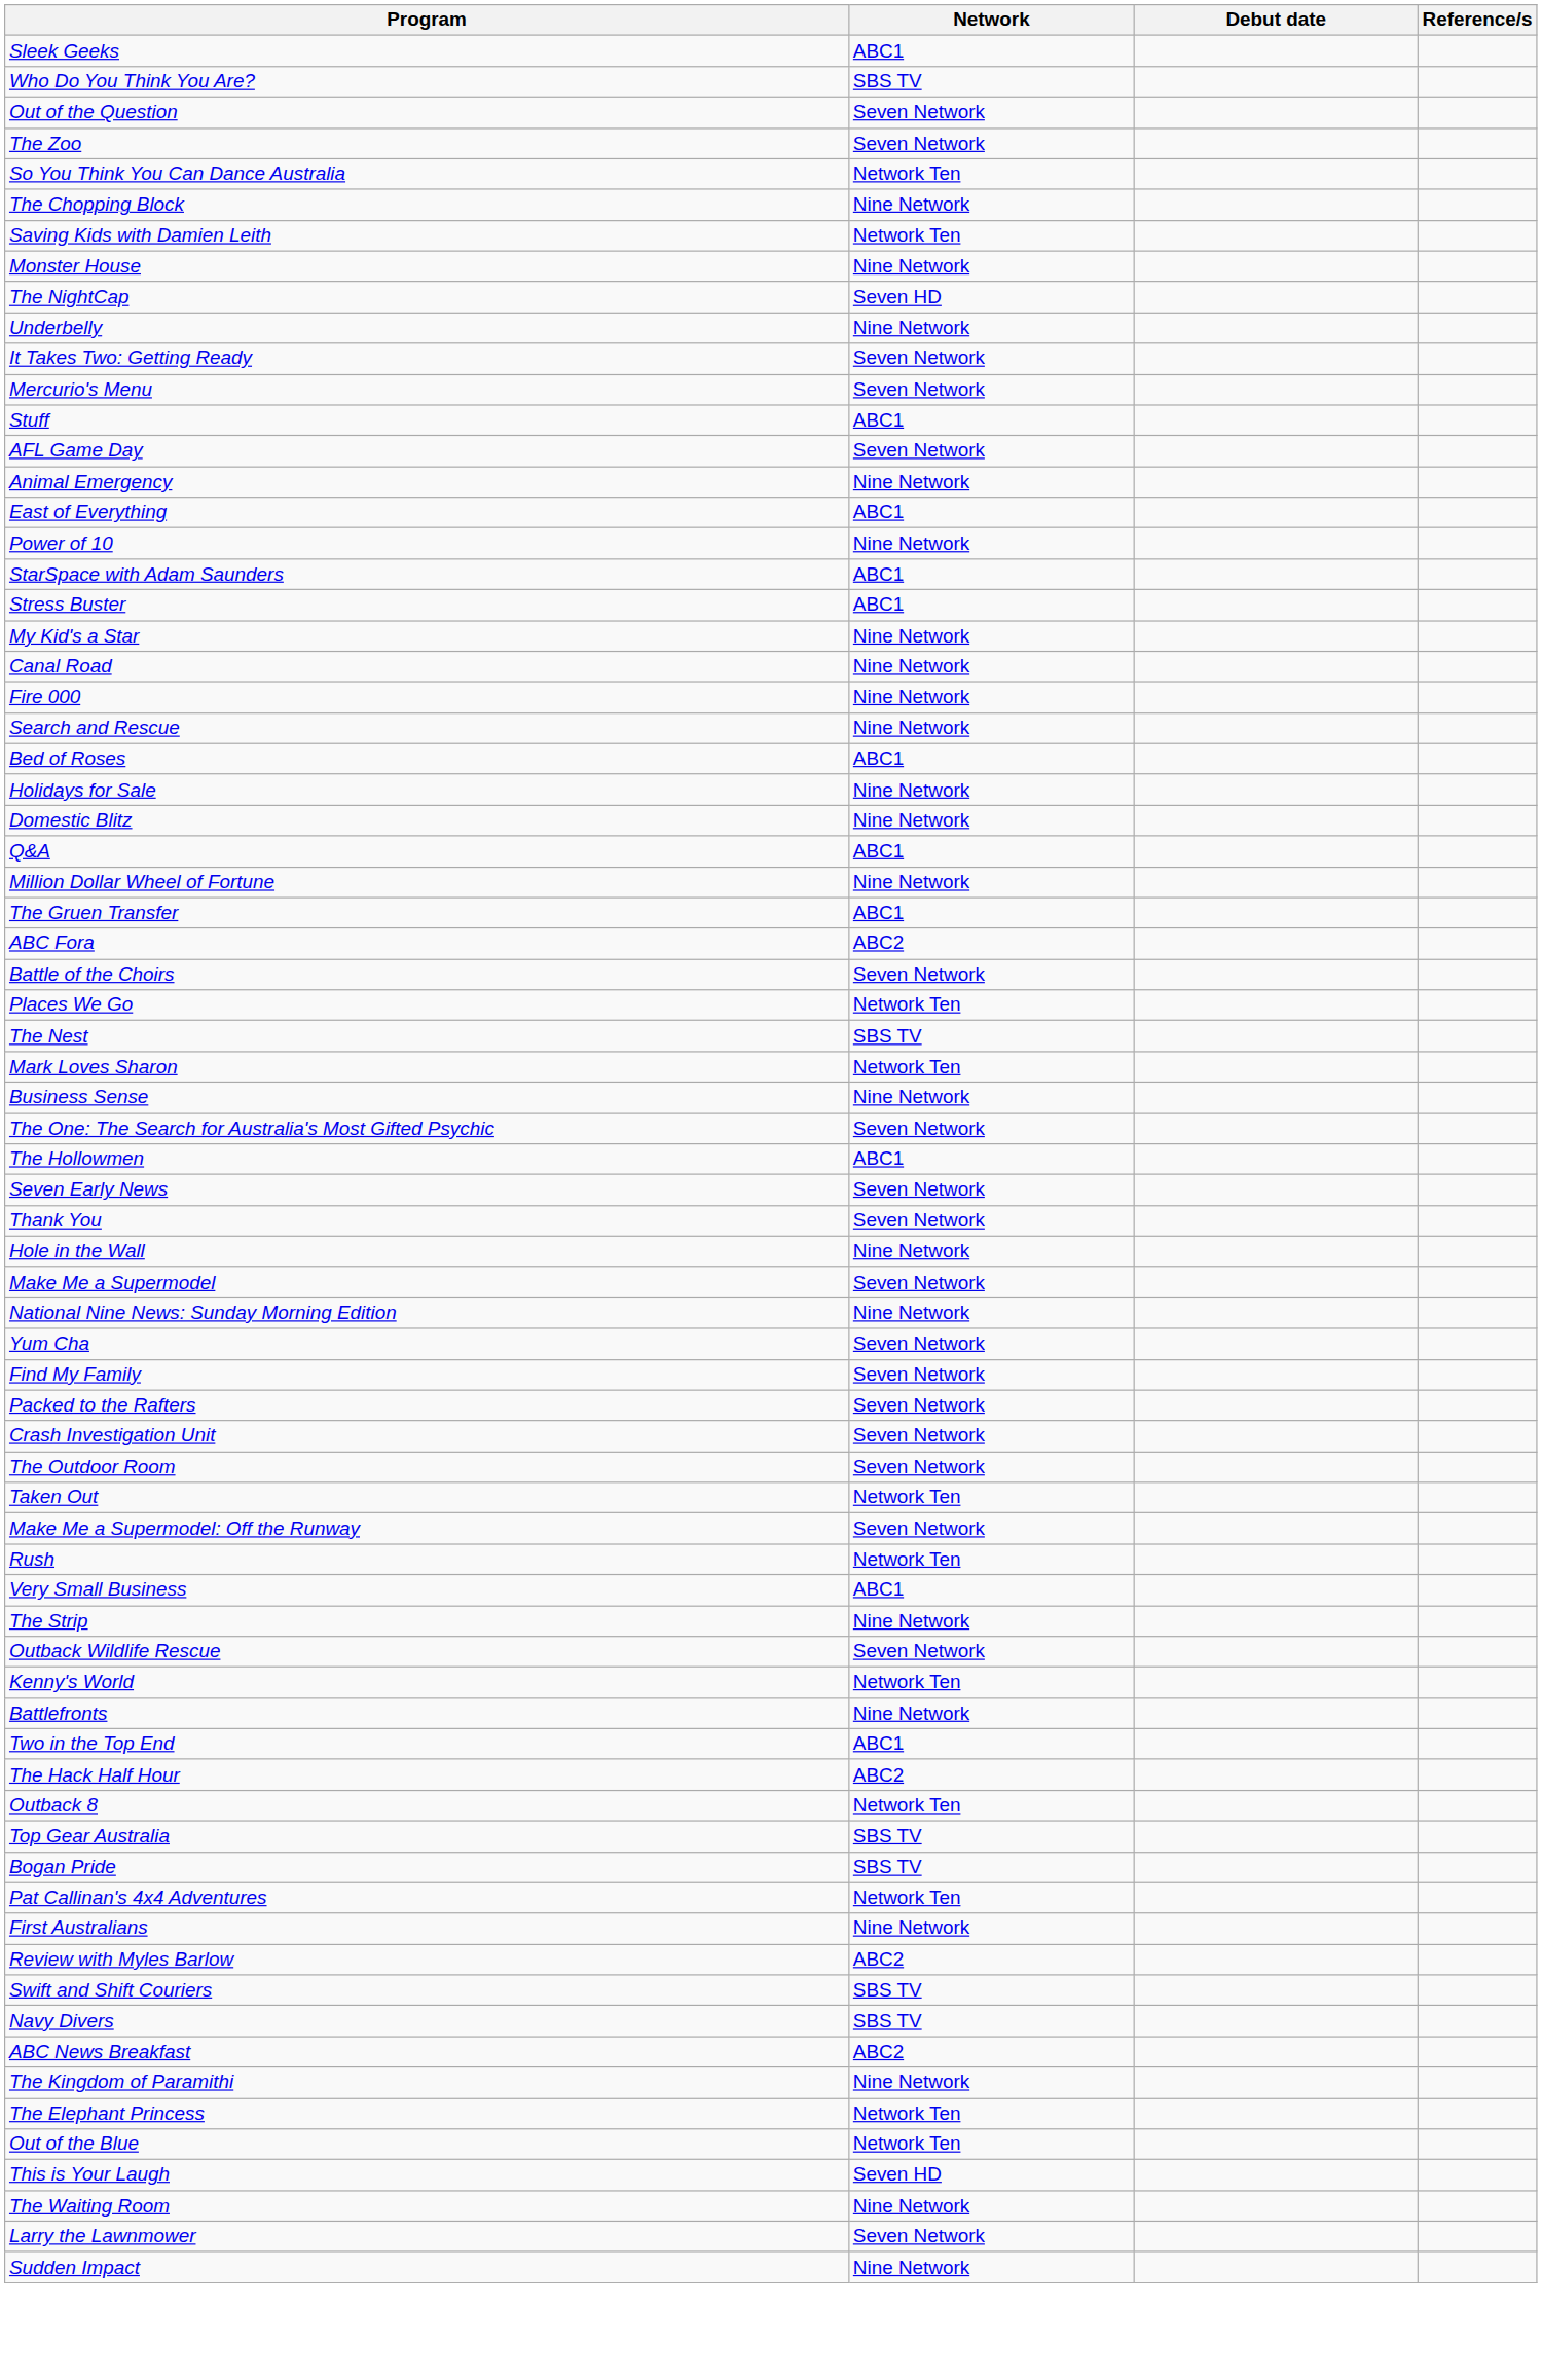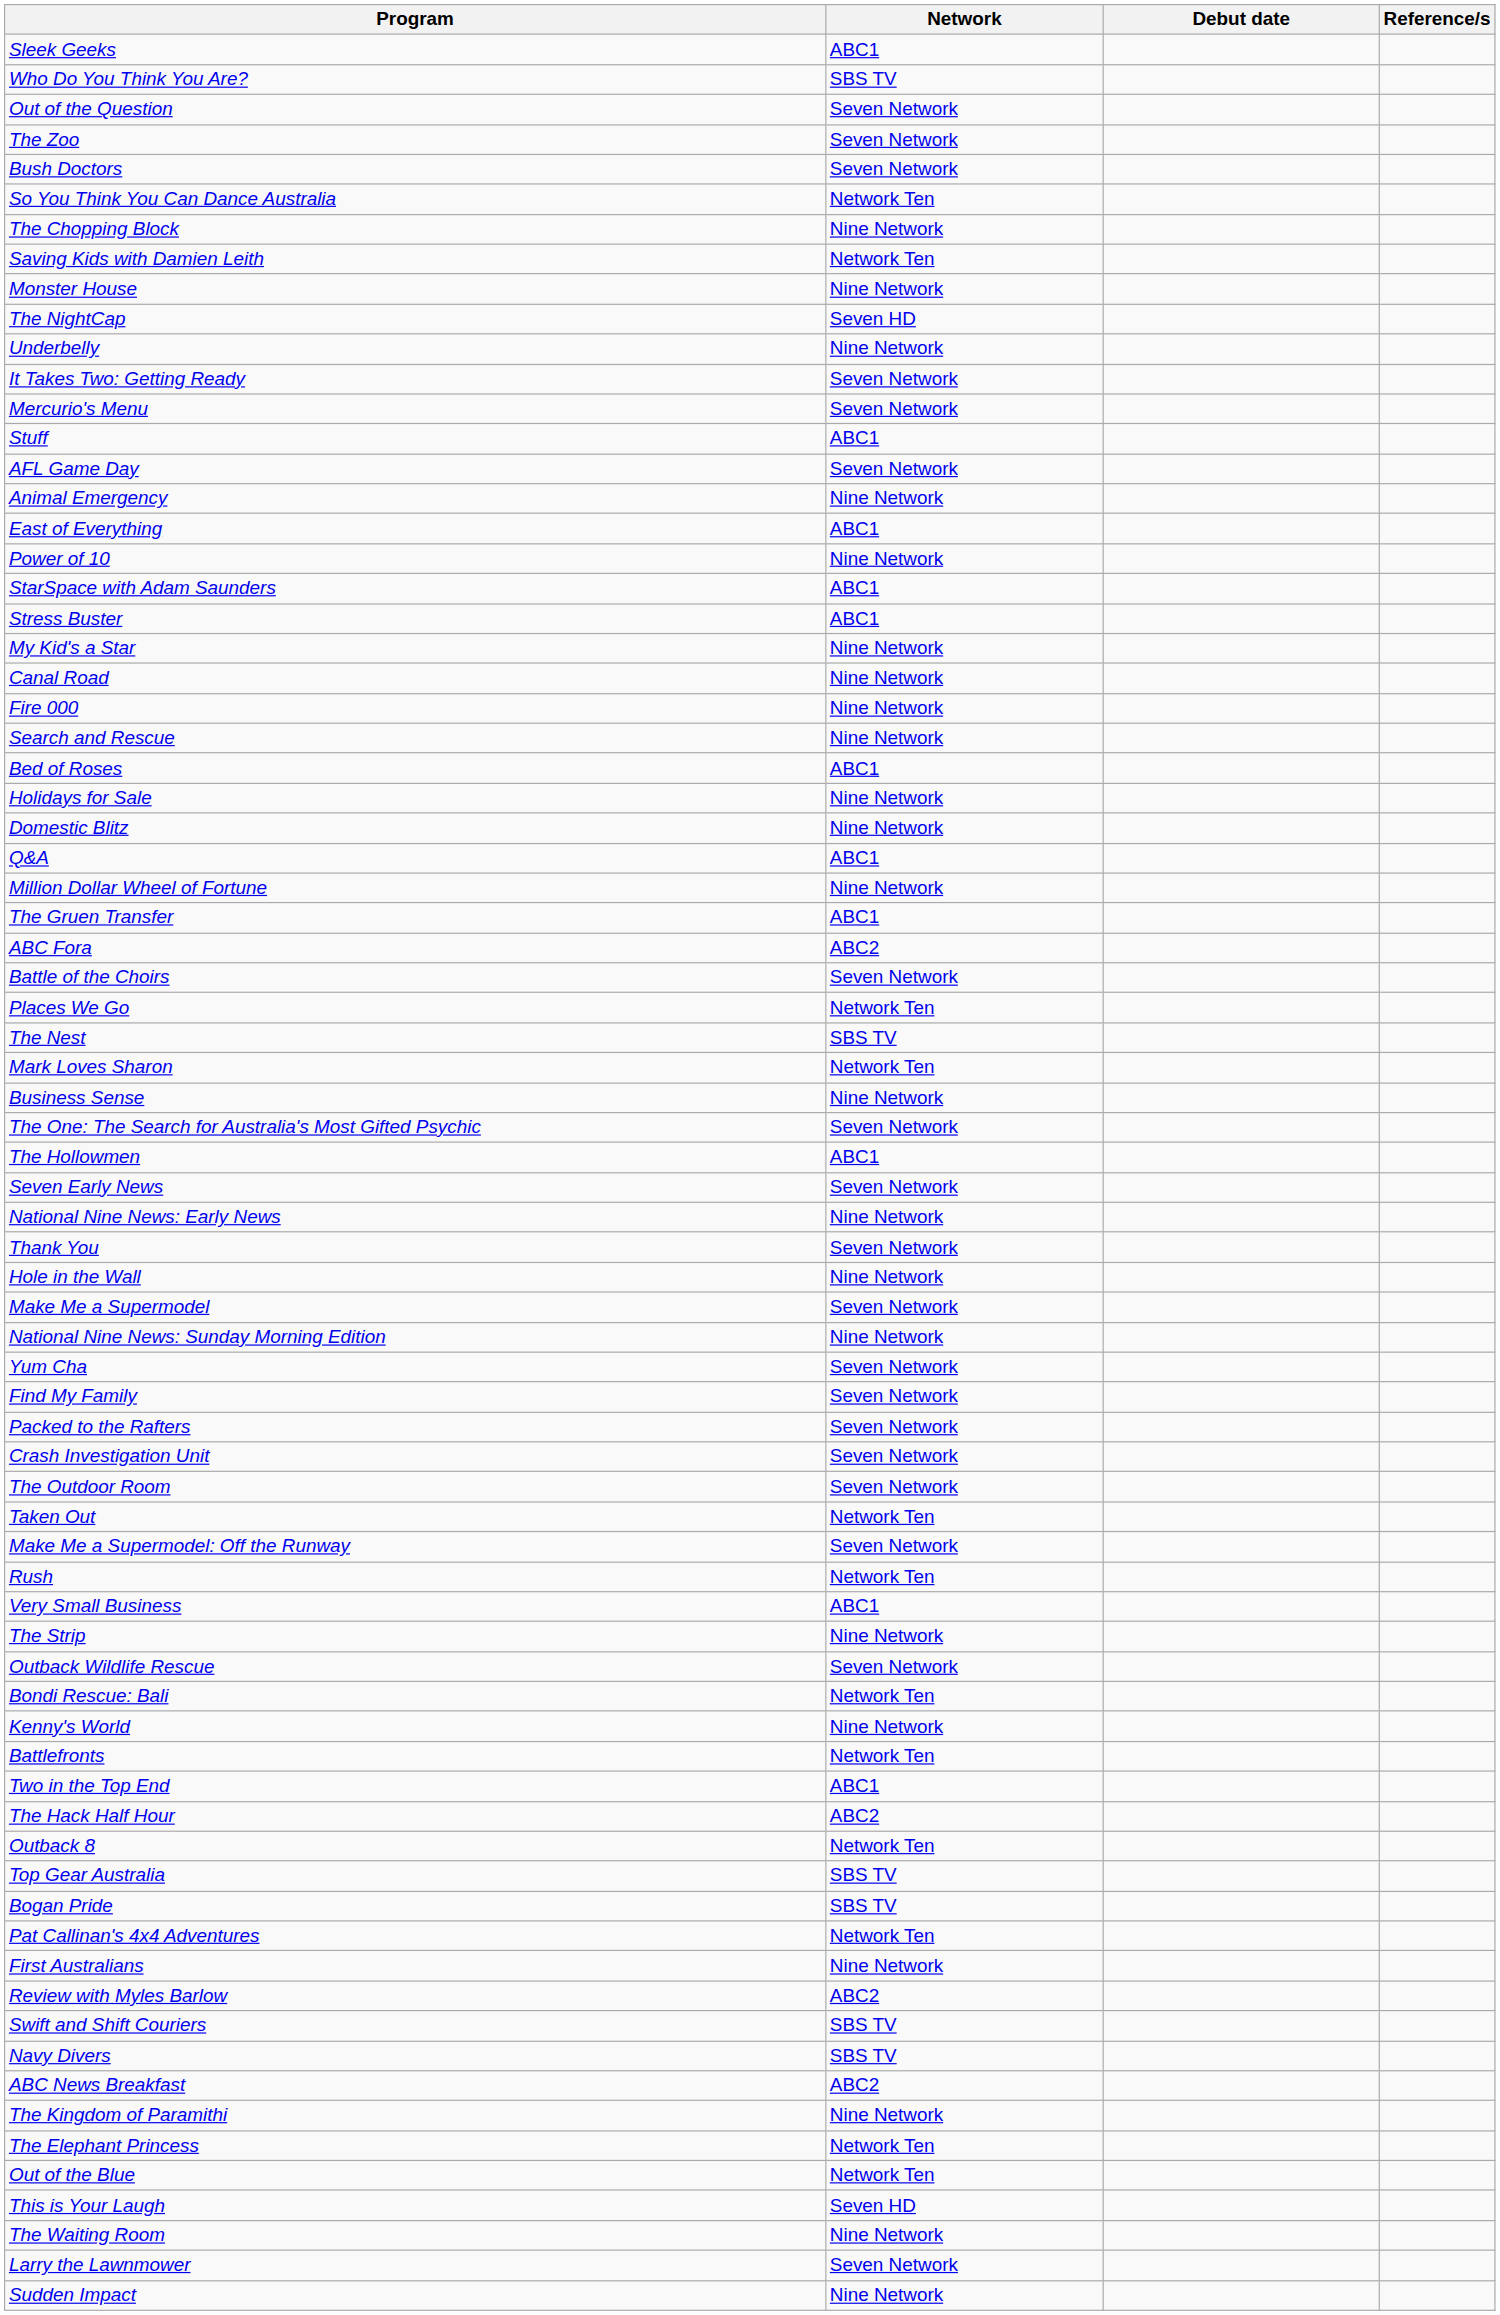+ row: Bush Doctors | Seven Network
+ row: National Nine News: Early News | Nine Network
+ row: Bondi Rescue: Bali | Network Ten
Kenny's World | Network: Network Ten -> Nine Network
Battlefronts | Network: Nine Network -> Network Ten
